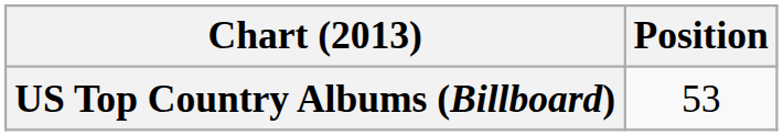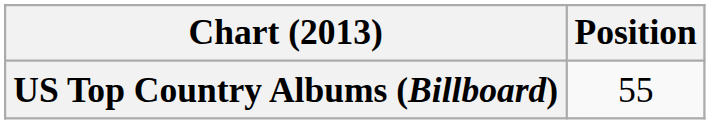US Top Country Albums (Billboard) | Position: 53 -> 55
